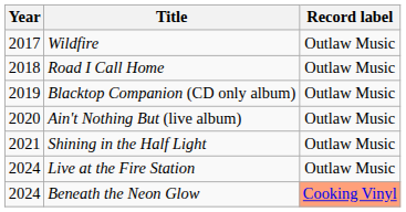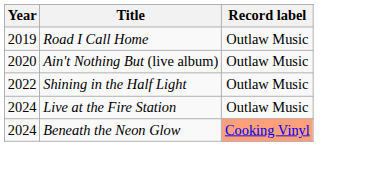- row: 2017 | Wildfire | Outlaw Music
Road I Call Home | Year: 2018 -> 2019
- row: 2019 | Blacktop Companion (CD only album) | Outlaw Music
Shining in the Half Light | Year: 2021 -> 2022
